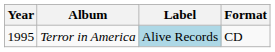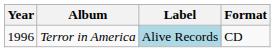Terror in America | Year: 1995 -> 1996
